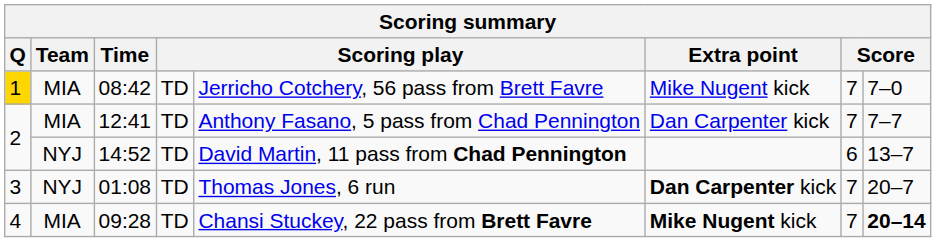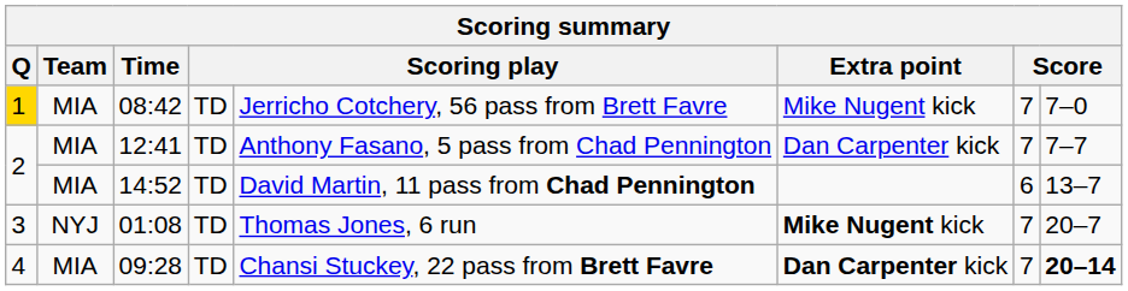14:52 | Team: NYJ -> MIA
01:08 | Extra point: Dan Carpenter kick -> Mike Nugent kick
09:28 | Extra point: Mike Nugent kick -> Dan Carpenter kick
